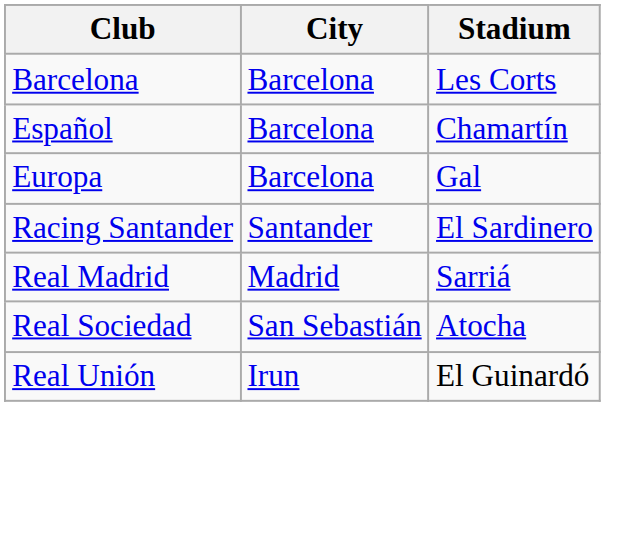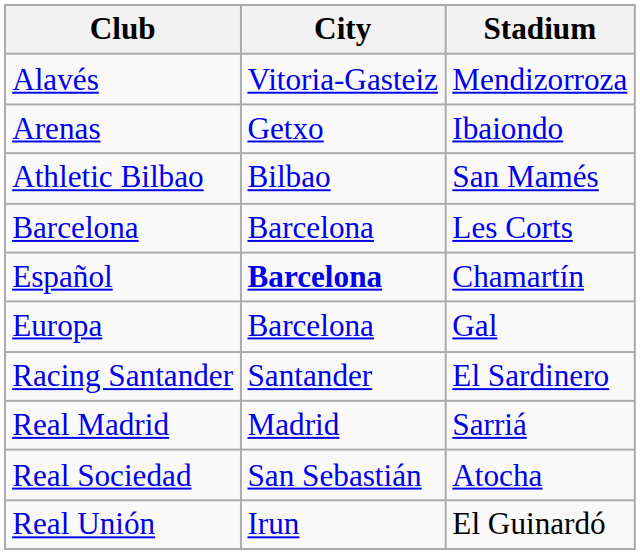+ row: Alavés | Vitoria-Gasteiz | Mendizorroza
+ row: Arenas | Getxo | Ibaiondo
+ row: Athletic Bilbao | Bilbao | San Mamés
Español | City: normal -> bold
